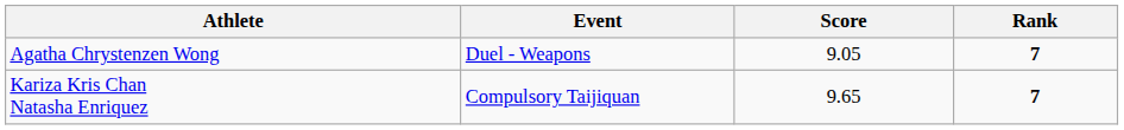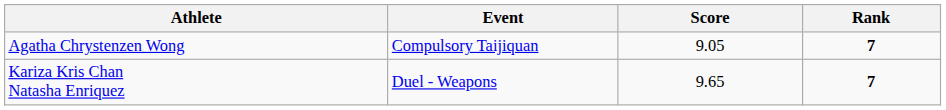Agatha Chrystenzen Wong | Event: Duel - Weapons -> Compulsory Taijiquan
Kariza Kris Chan Natasha Enriquez | Event: Compulsory Taijiquan -> Duel - Weapons
